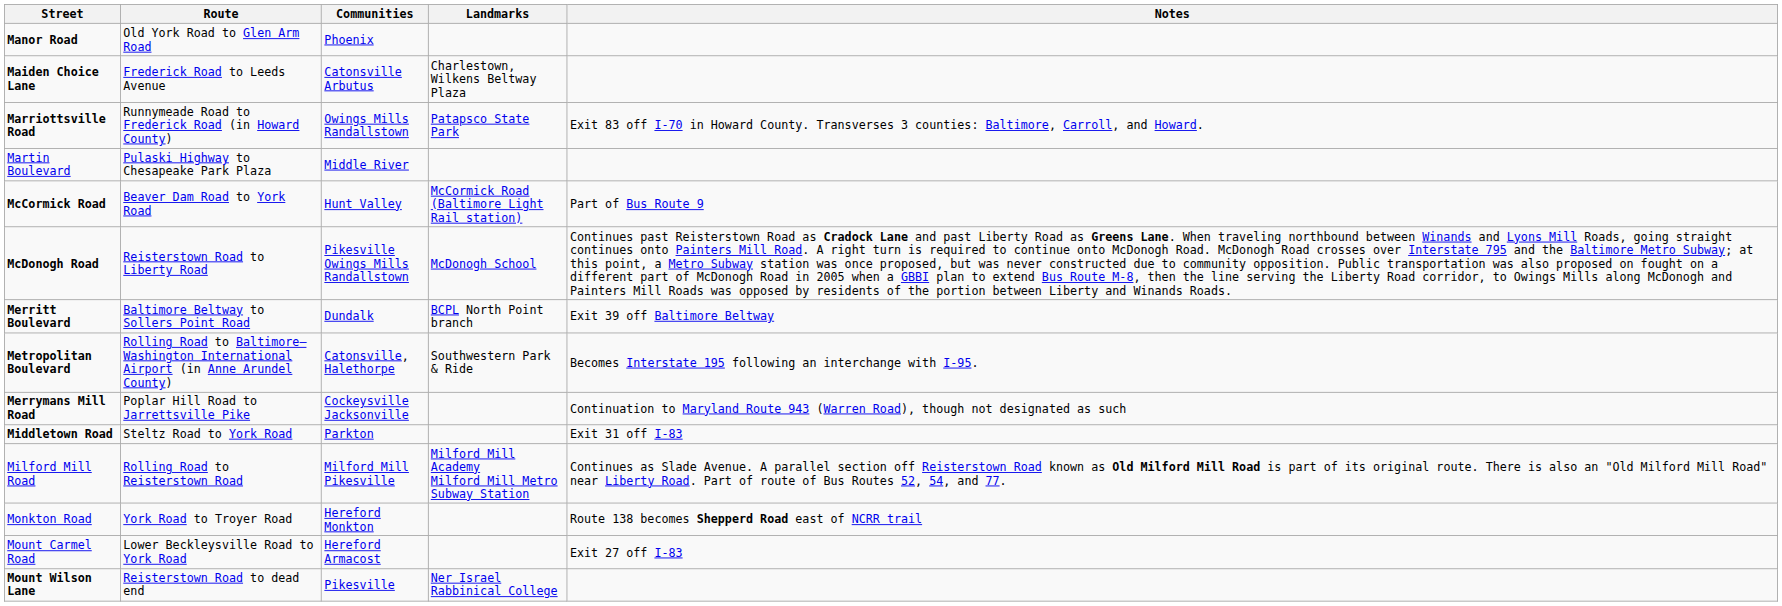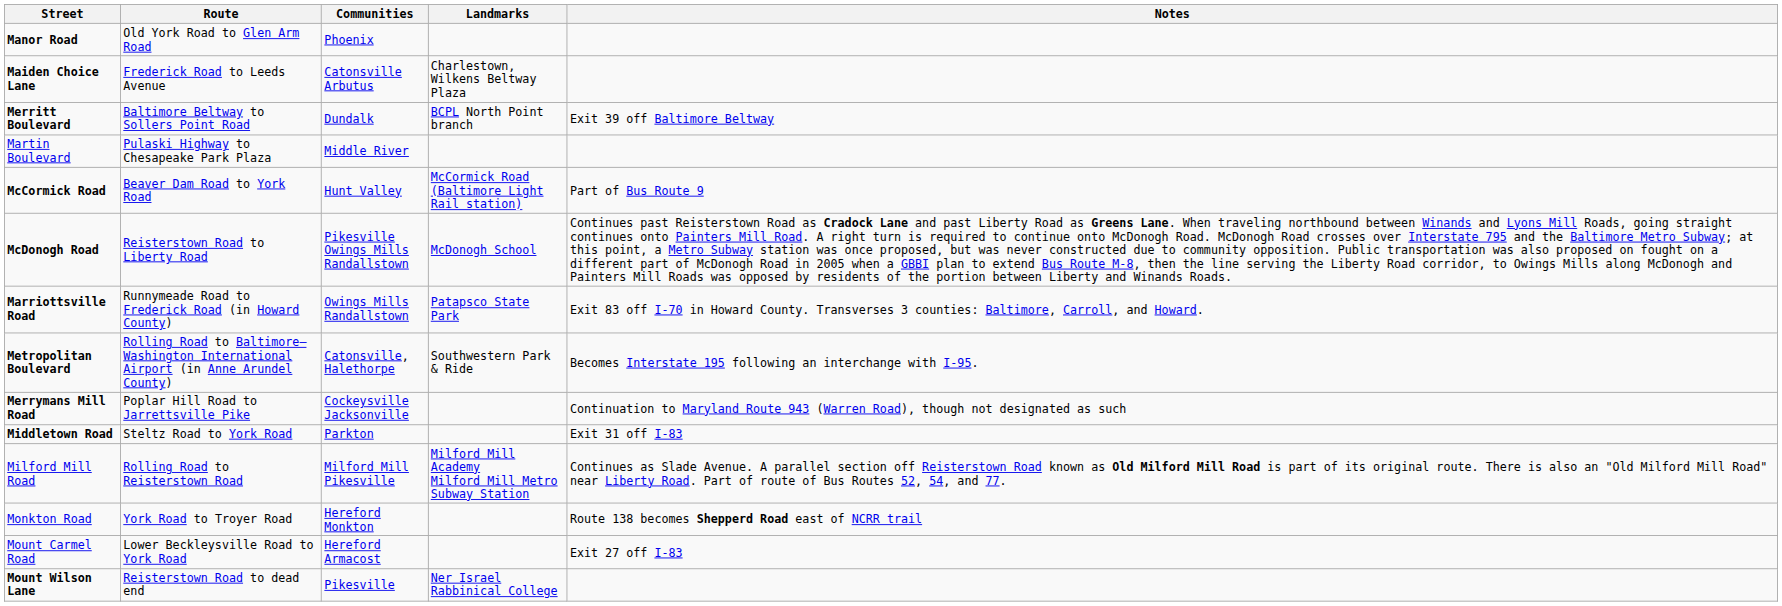rows swapped: Marriottsville Road <-> Merritt Boulevard
